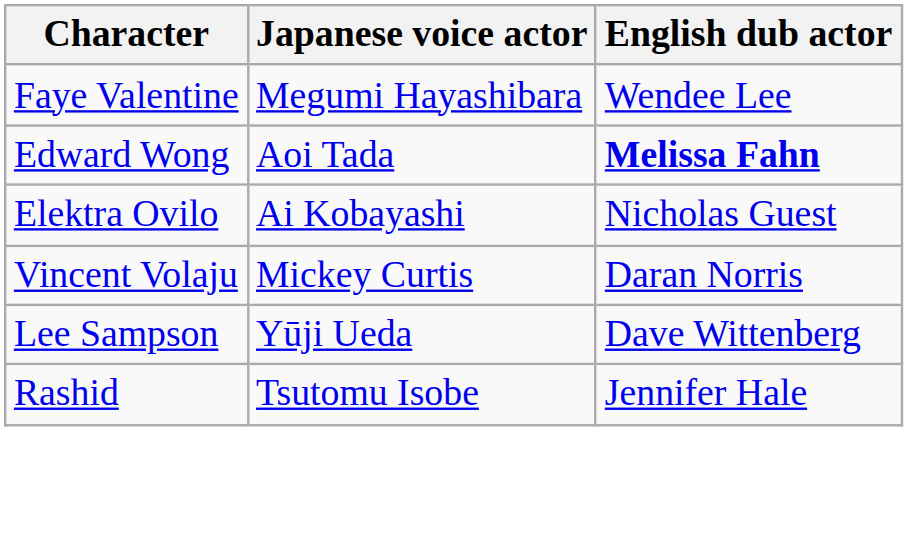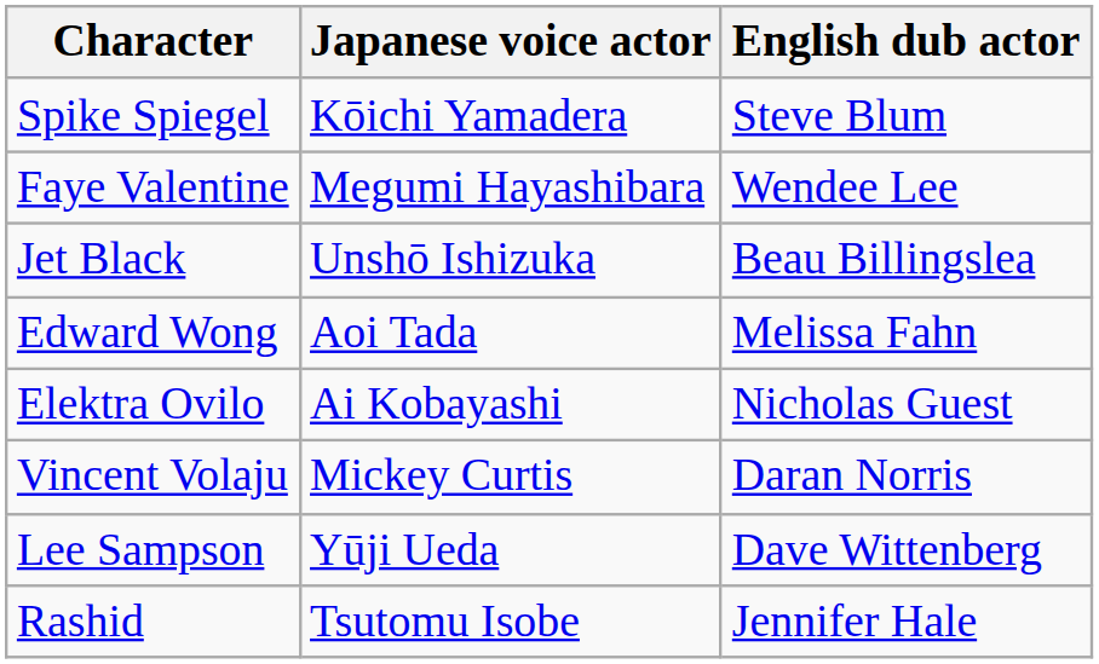+ row: Spike Spiegel | Kōichi Yamadera | Steve Blum
+ row: Jet Black | Unshō Ishizuka | Beau Billingslea
Edward Wong | English dub actor: bold -> normal
